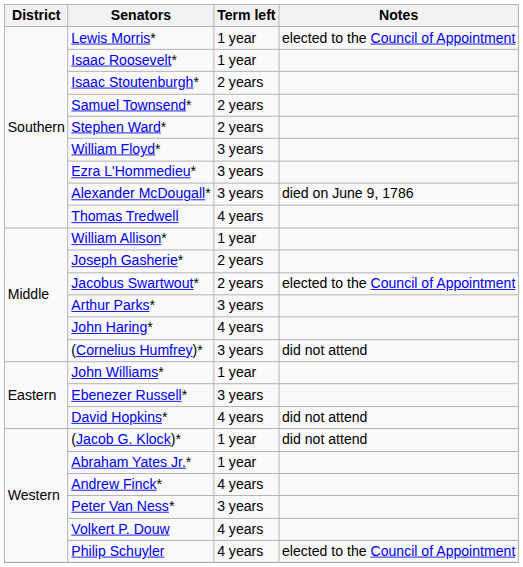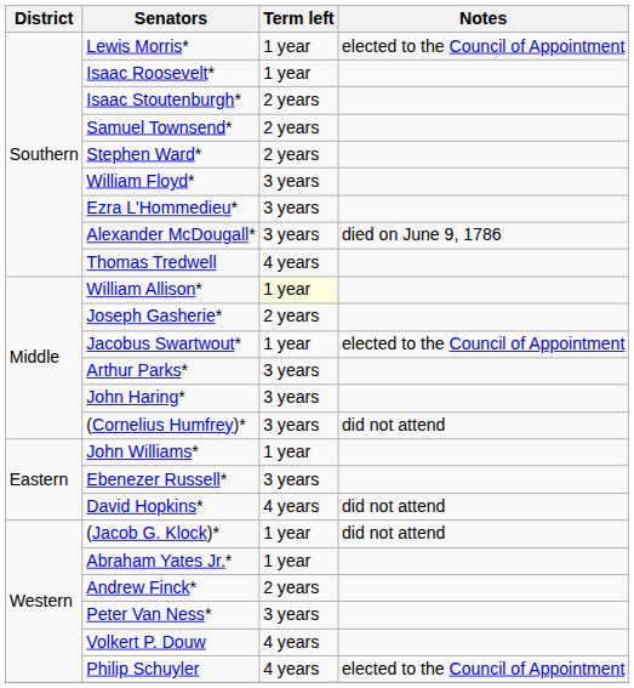William Allison* | Term left: no background -> lightyellow background
Jacobus Swartwout* | Term left: 2 years -> 1 year
John Haring* | Term left: 4 years -> 3 years
Andrew Finck* | Term left: 4 years -> 2 years
